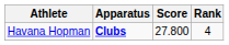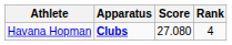Havana Hopman | Score: 27.800 -> 27.080
